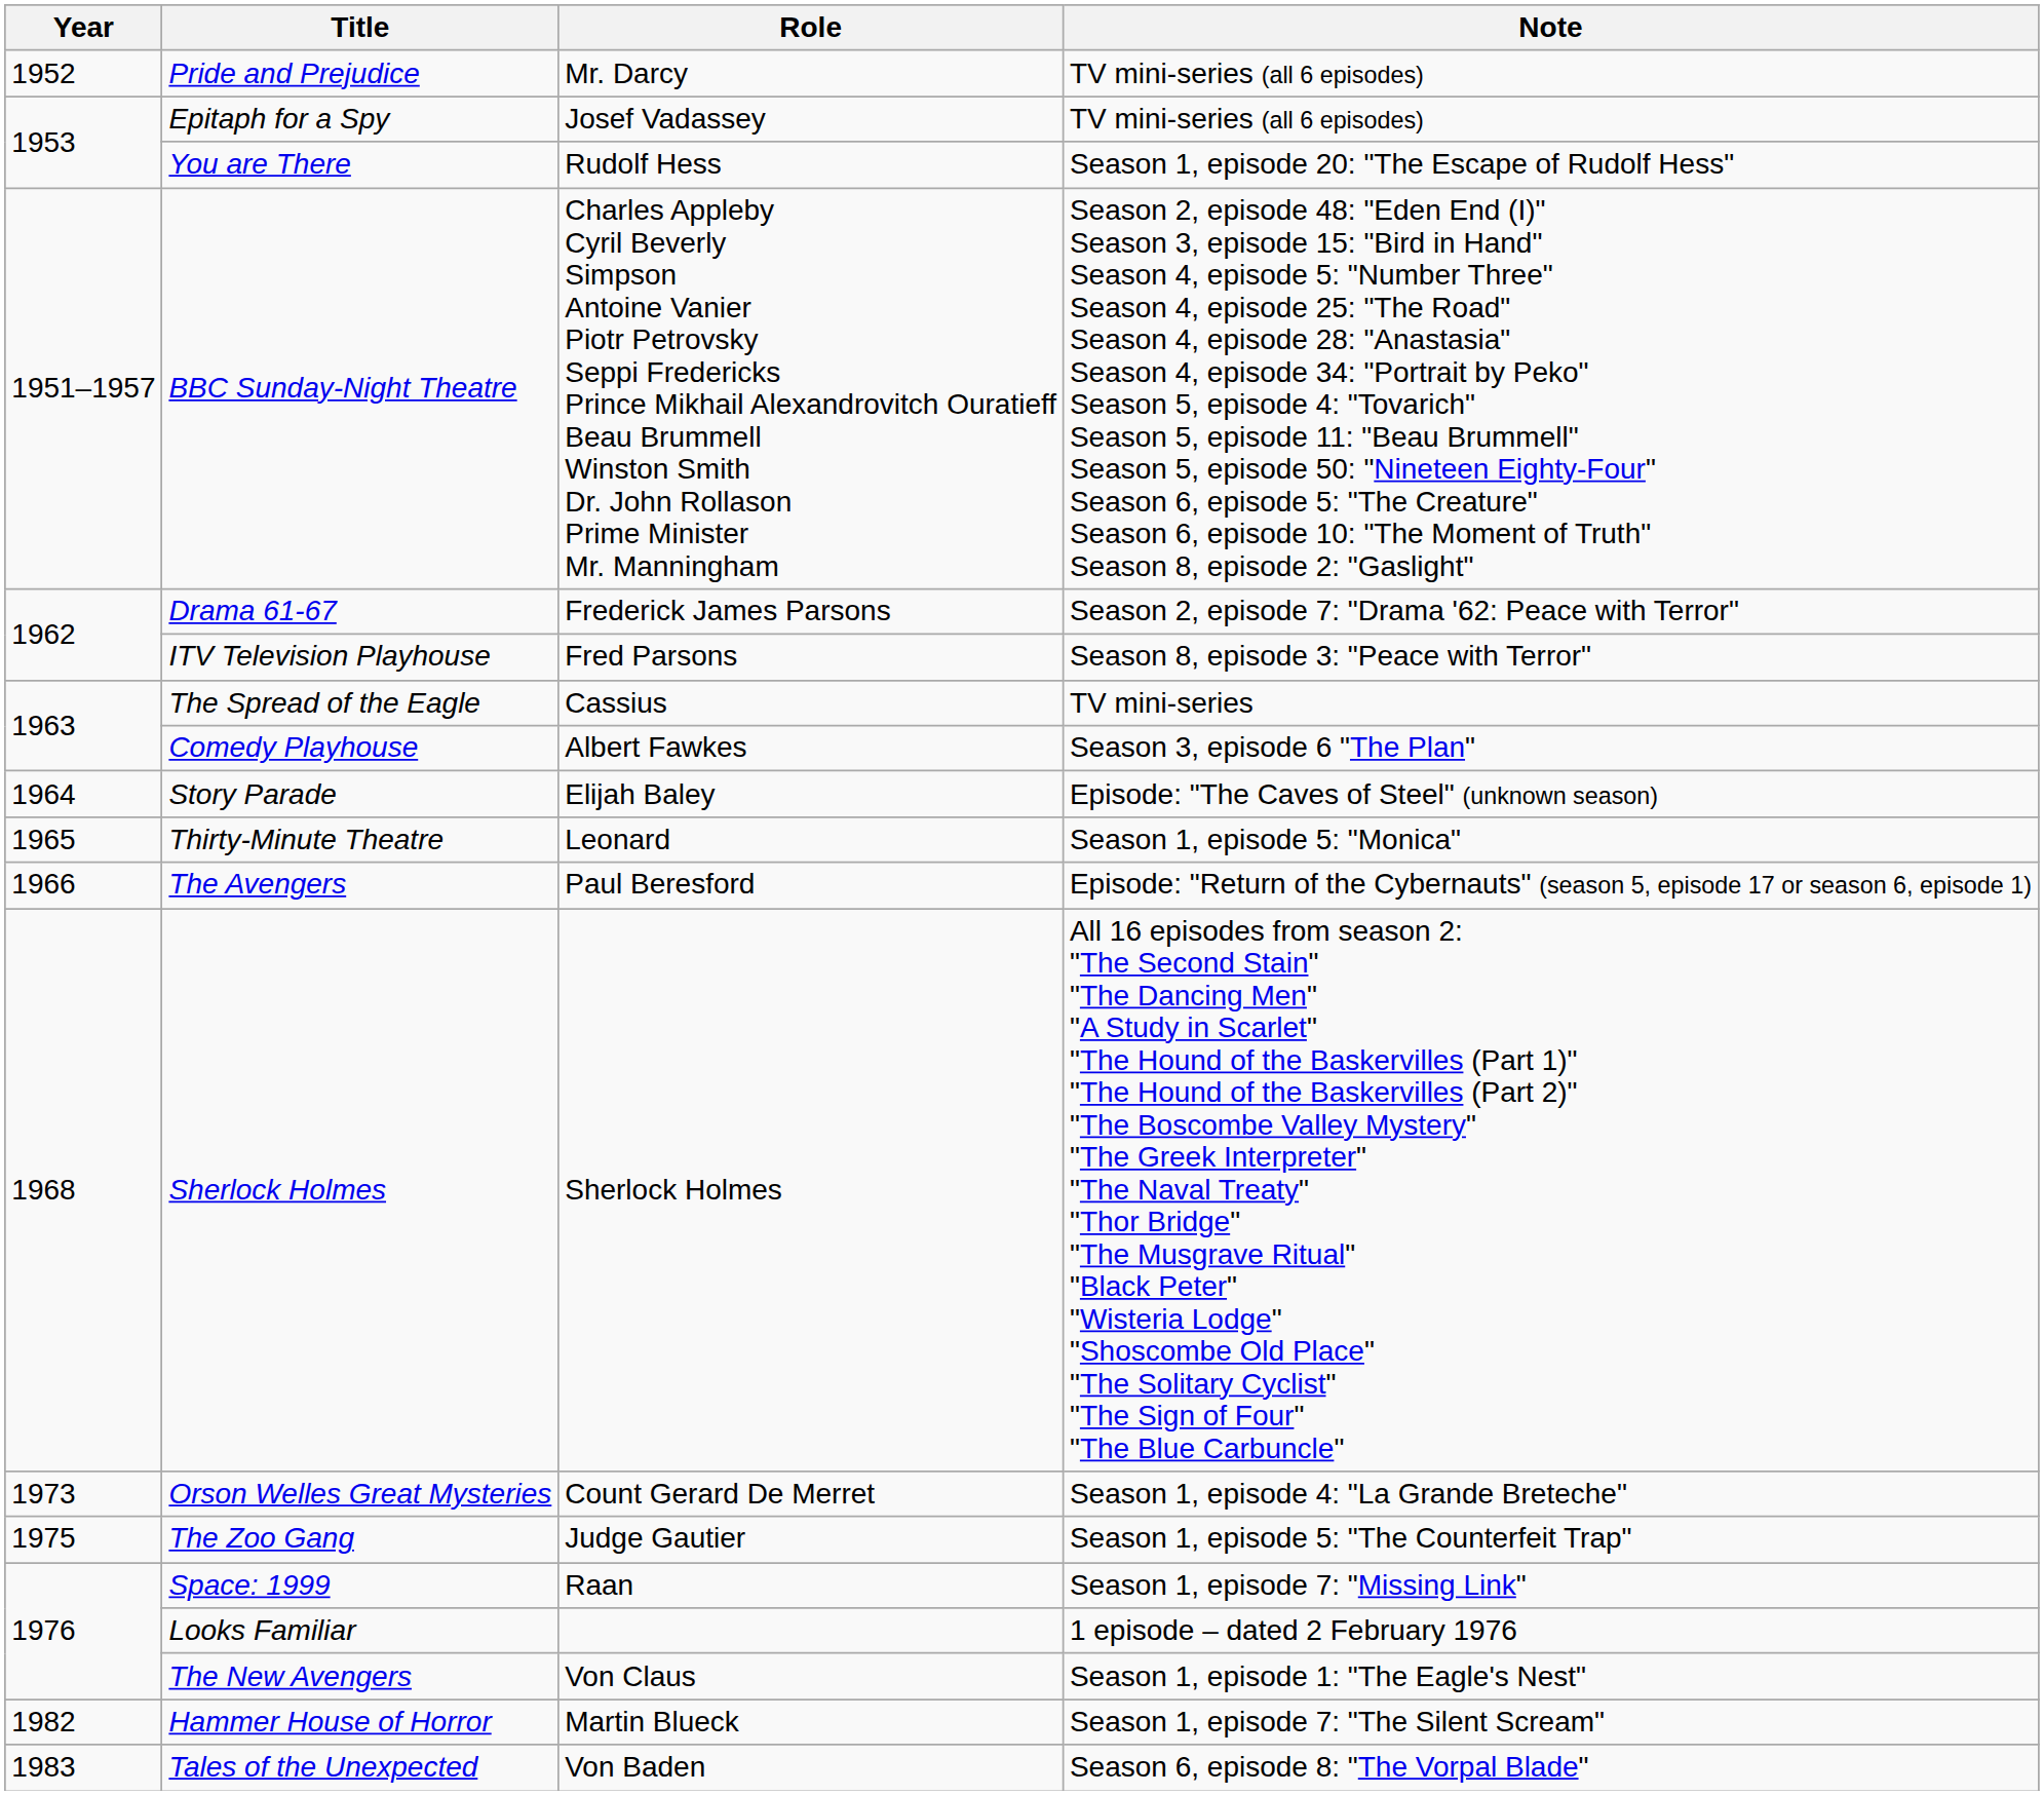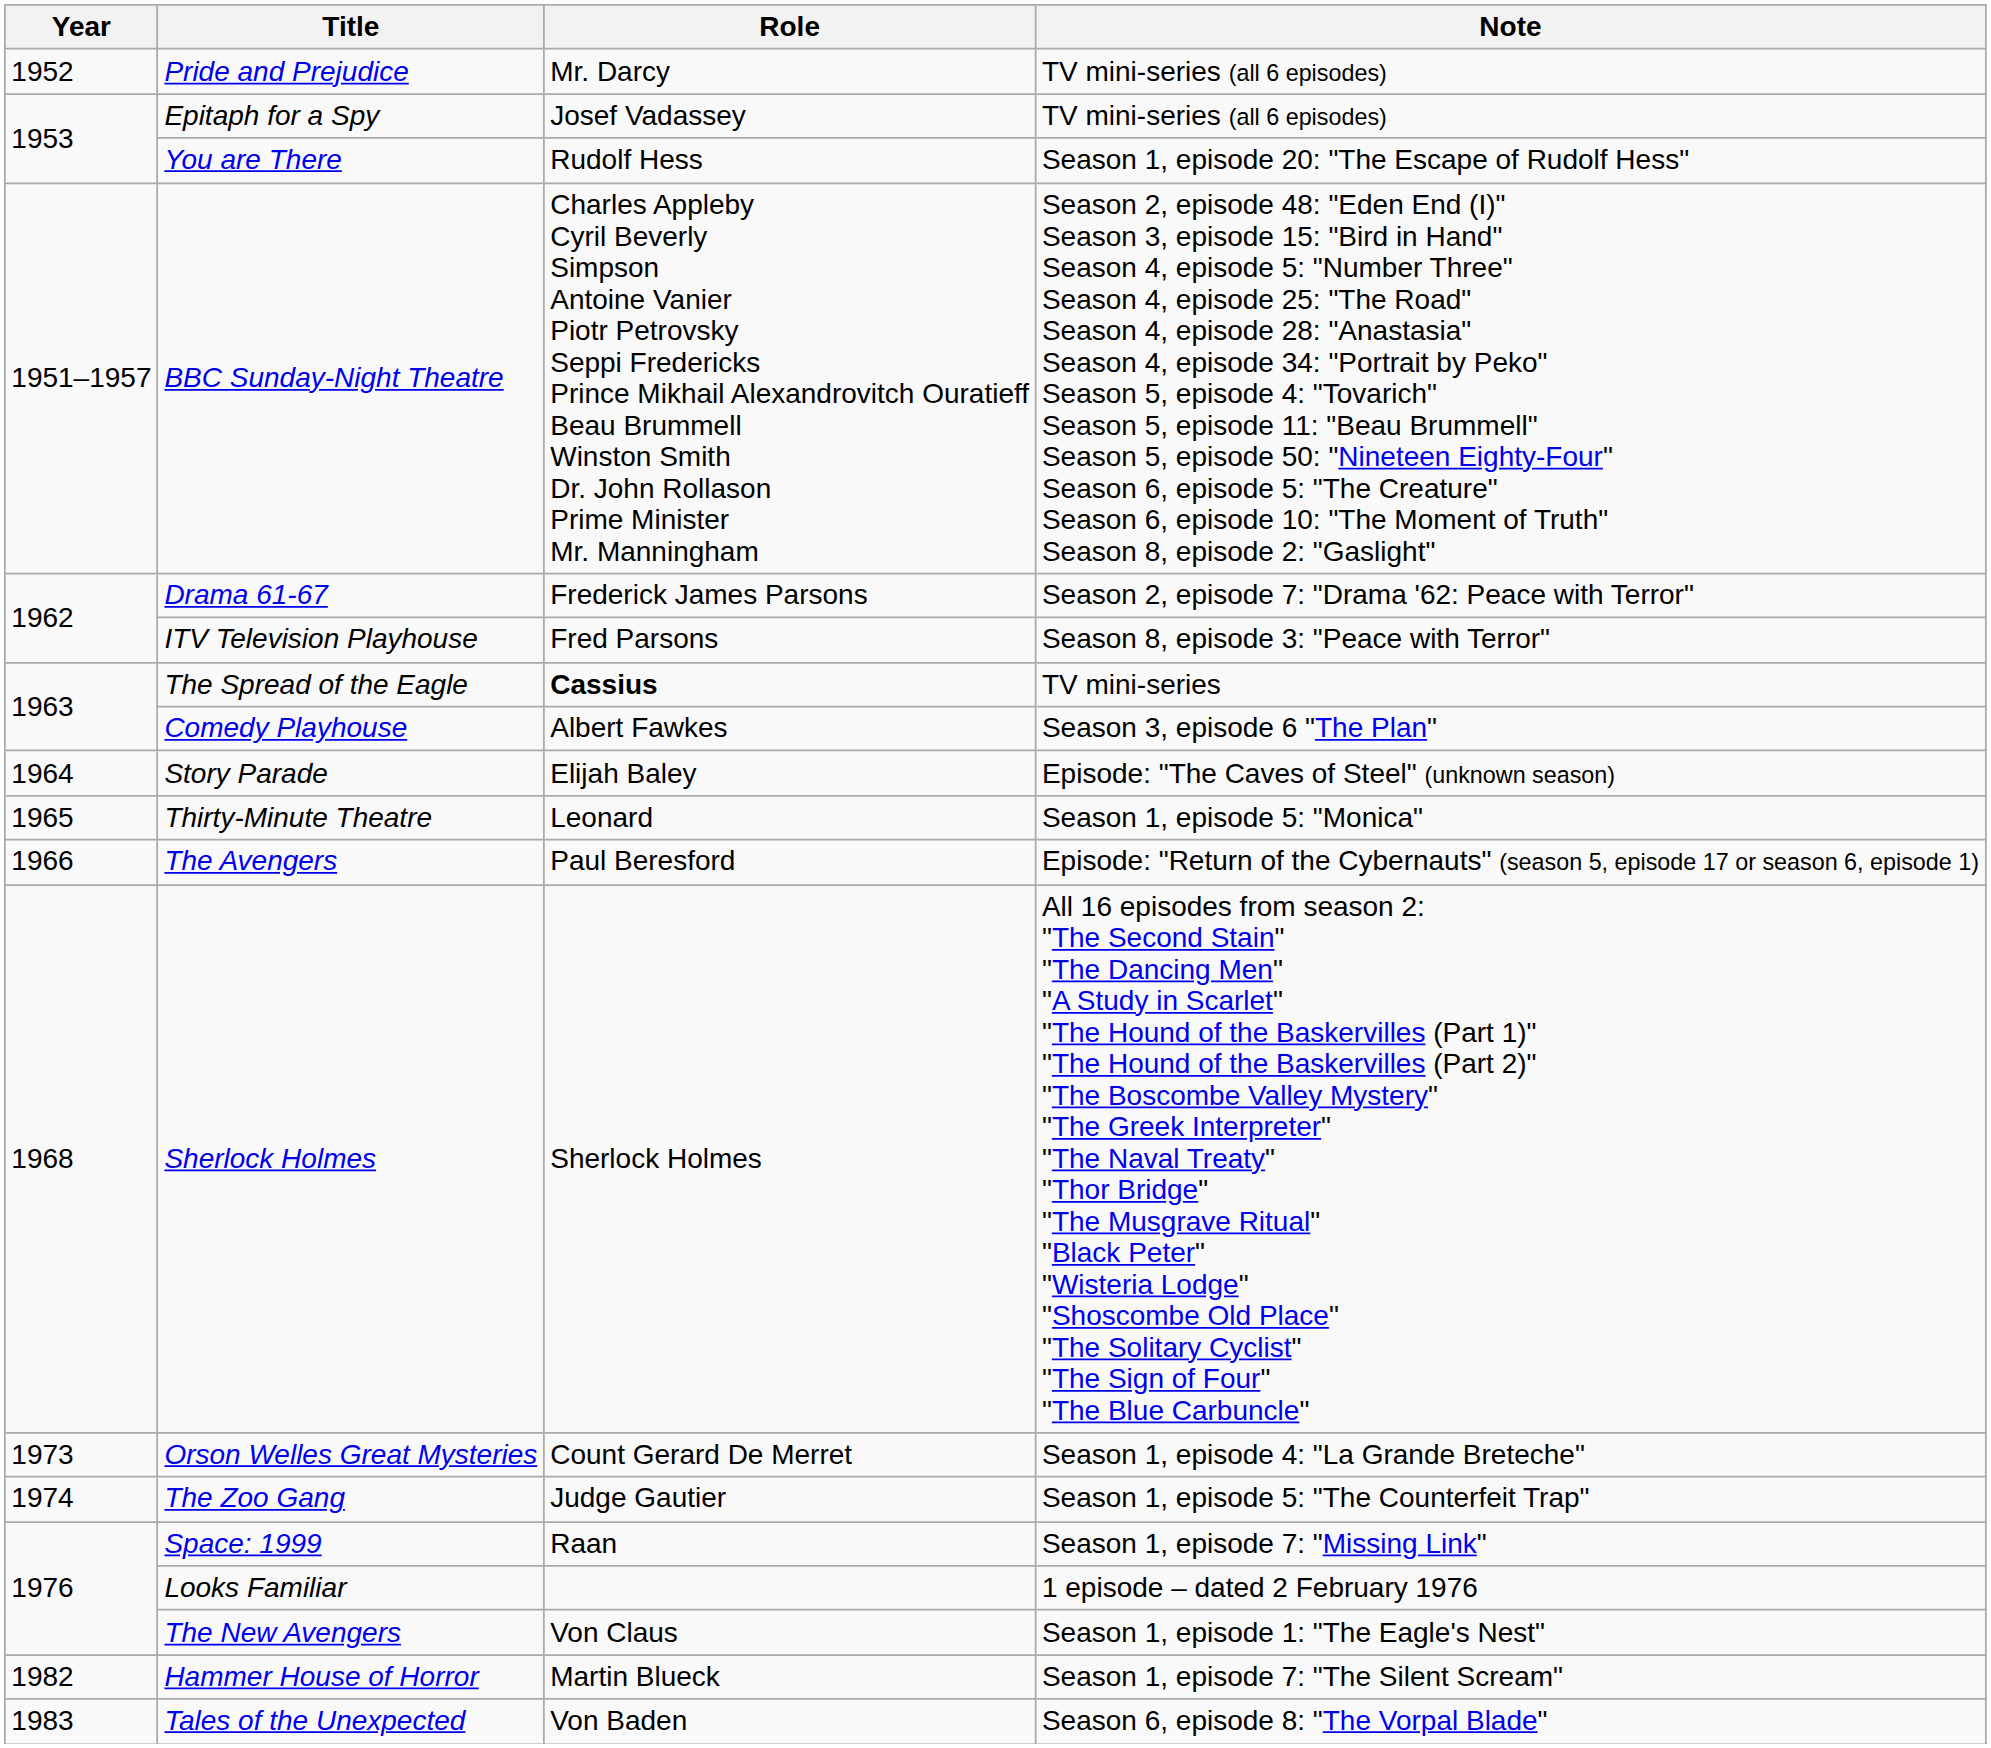The Spread of the Eagle | Role: normal -> bold
The Zoo Gang | Year: 1975 -> 1974
